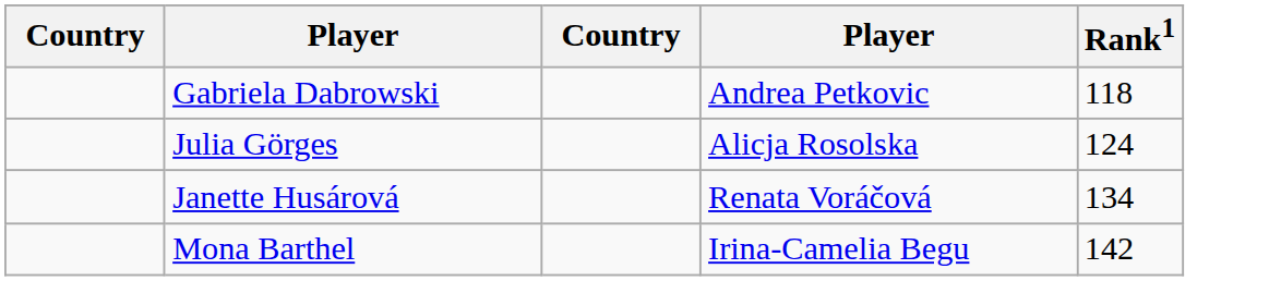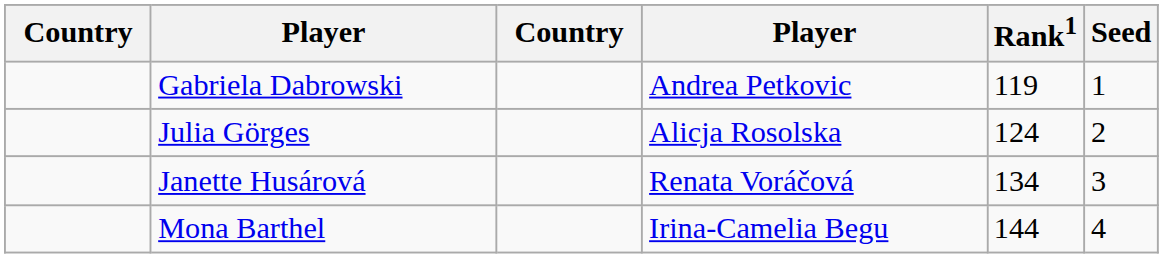+ column: Seed | 1 | 2 | 3 | 4
Gabriela Dabrowski | Rank1: 118 -> 119
Mona Barthel | Rank1: 142 -> 144
